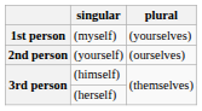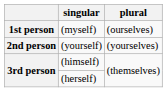(myself) | plural: (yourselves) -> (ourselves)
(yourself) | plural: (ourselves) -> (yourselves)
